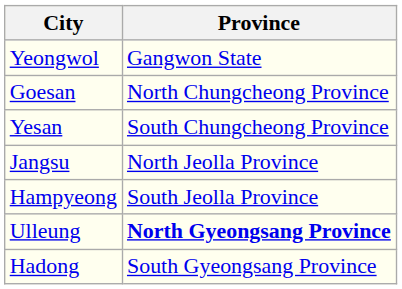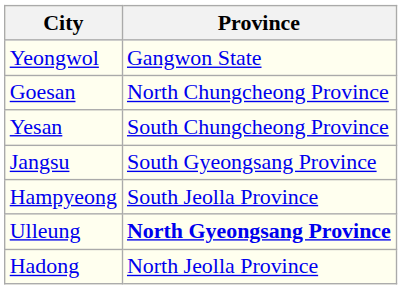Jangsu | Province: North Jeolla Province -> South Gyeongsang Province
Hadong | Province: South Gyeongsang Province -> North Jeolla Province
